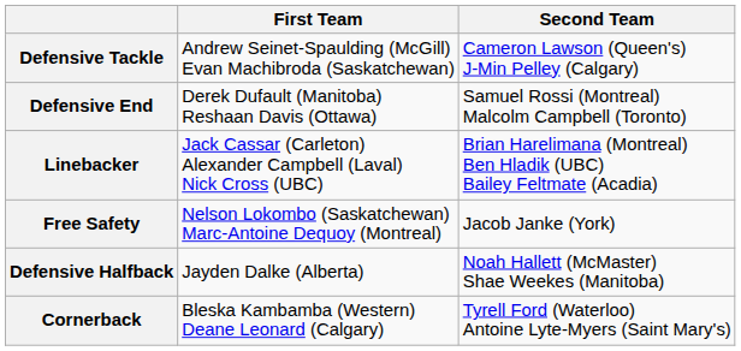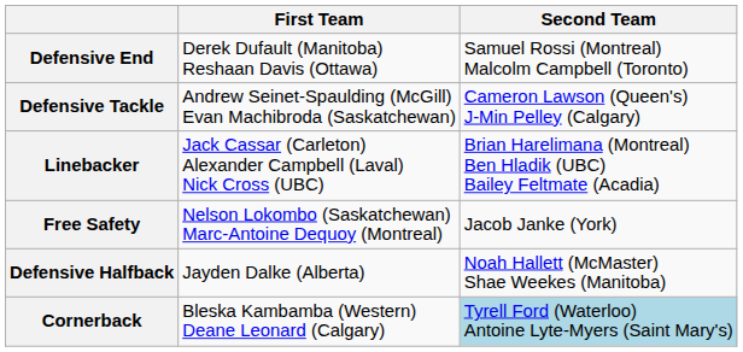rows swapped: Defensive Tackle <-> Defensive End
Cornerback | Second Team: no background -> lightblue background
